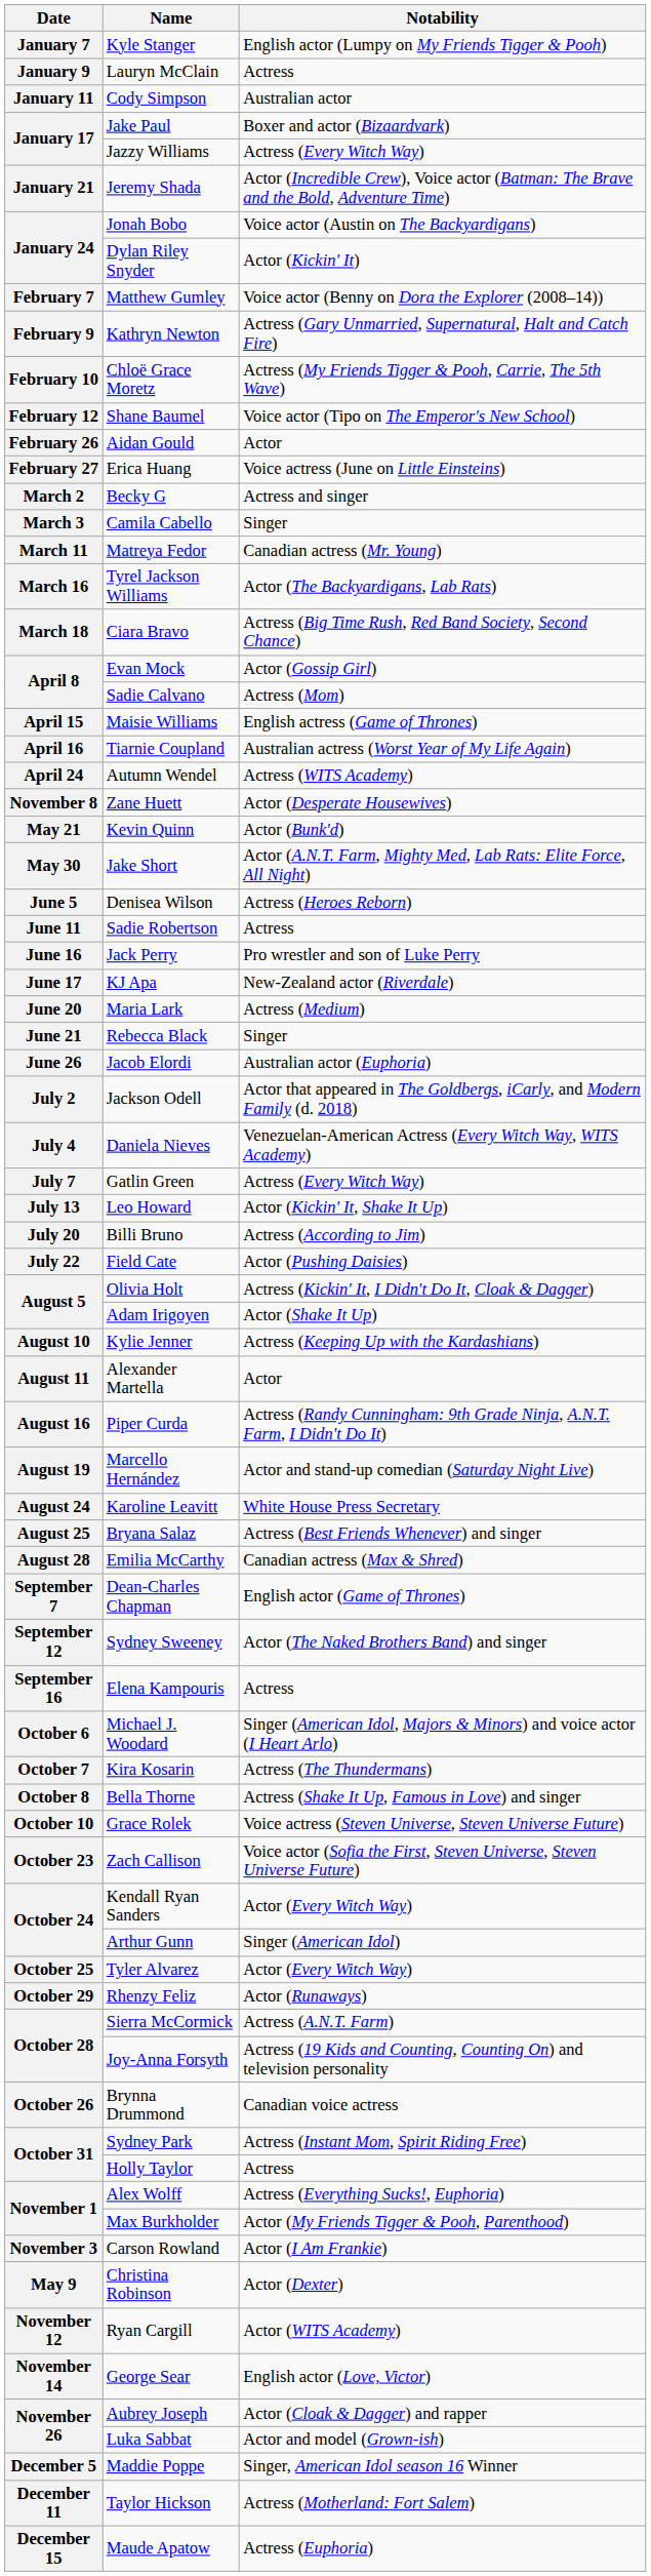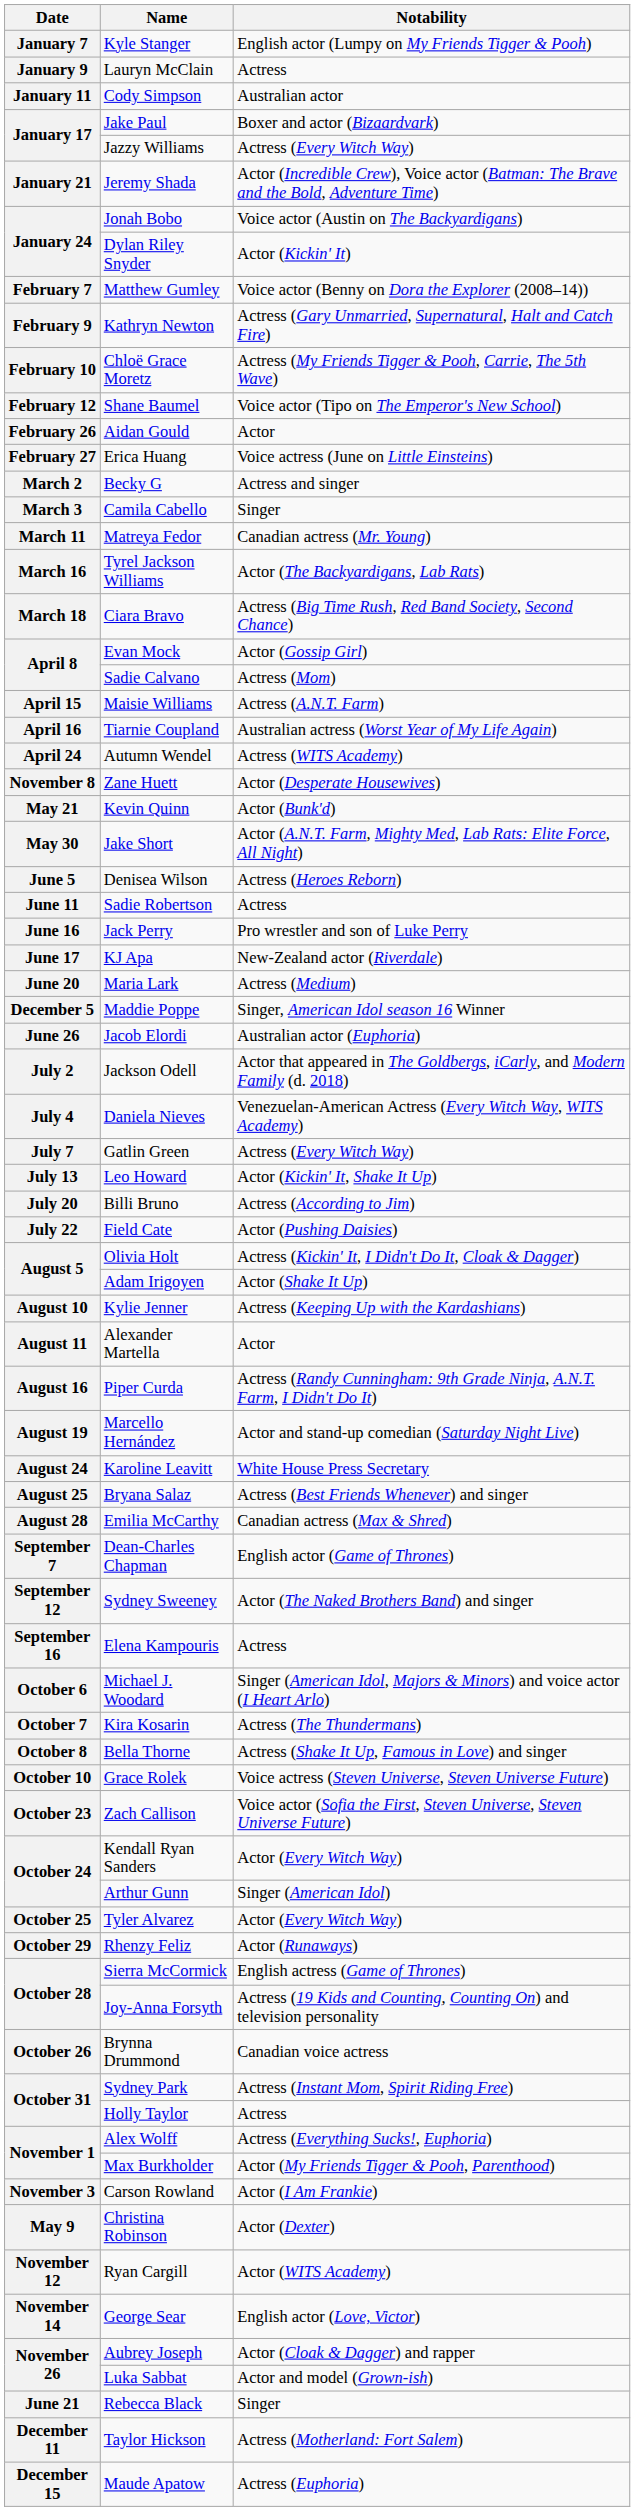Maisie Williams | Notability: English actress (Game of Thrones) -> Actress (A.N.T. Farm)
rows swapped: Rebecca Black <-> Maddie Poppe
Sierra McCormick | Notability: Actress (A.N.T. Farm) -> English actress (Game of Thrones)
